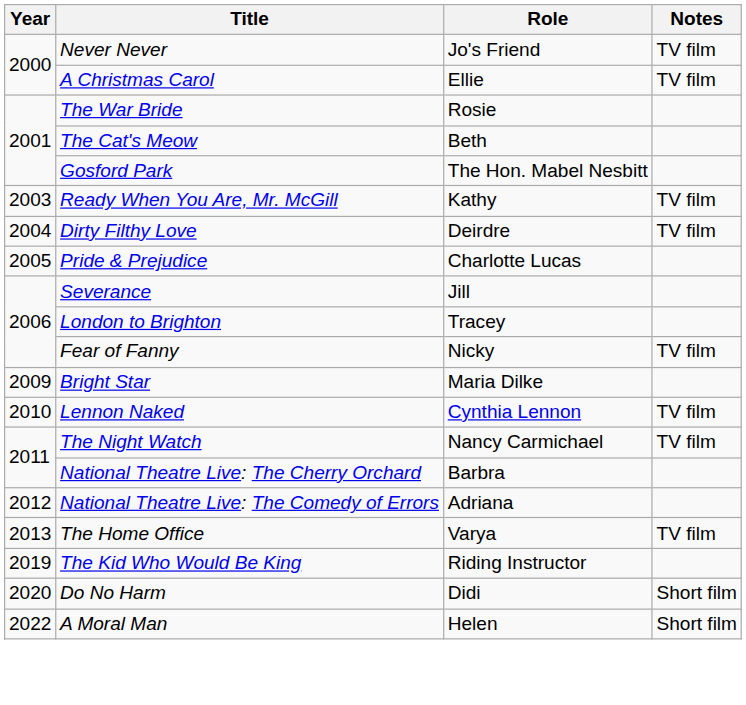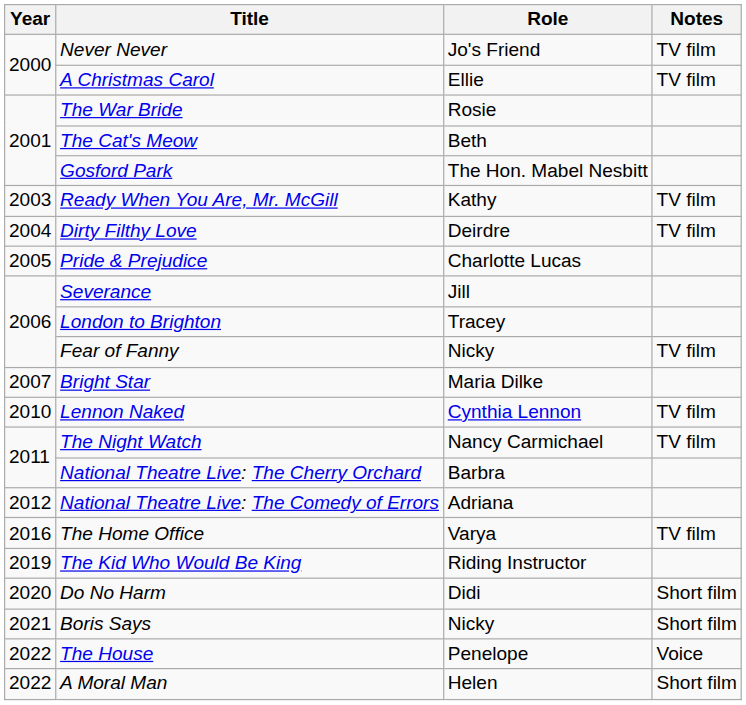Bright Star | Year: 2009 -> 2007
The Home Office | Year: 2013 -> 2016
+ row: 2021 | Boris Says | Nicky | Short film
+ row: 2022 | The House | Penelope | Voice
